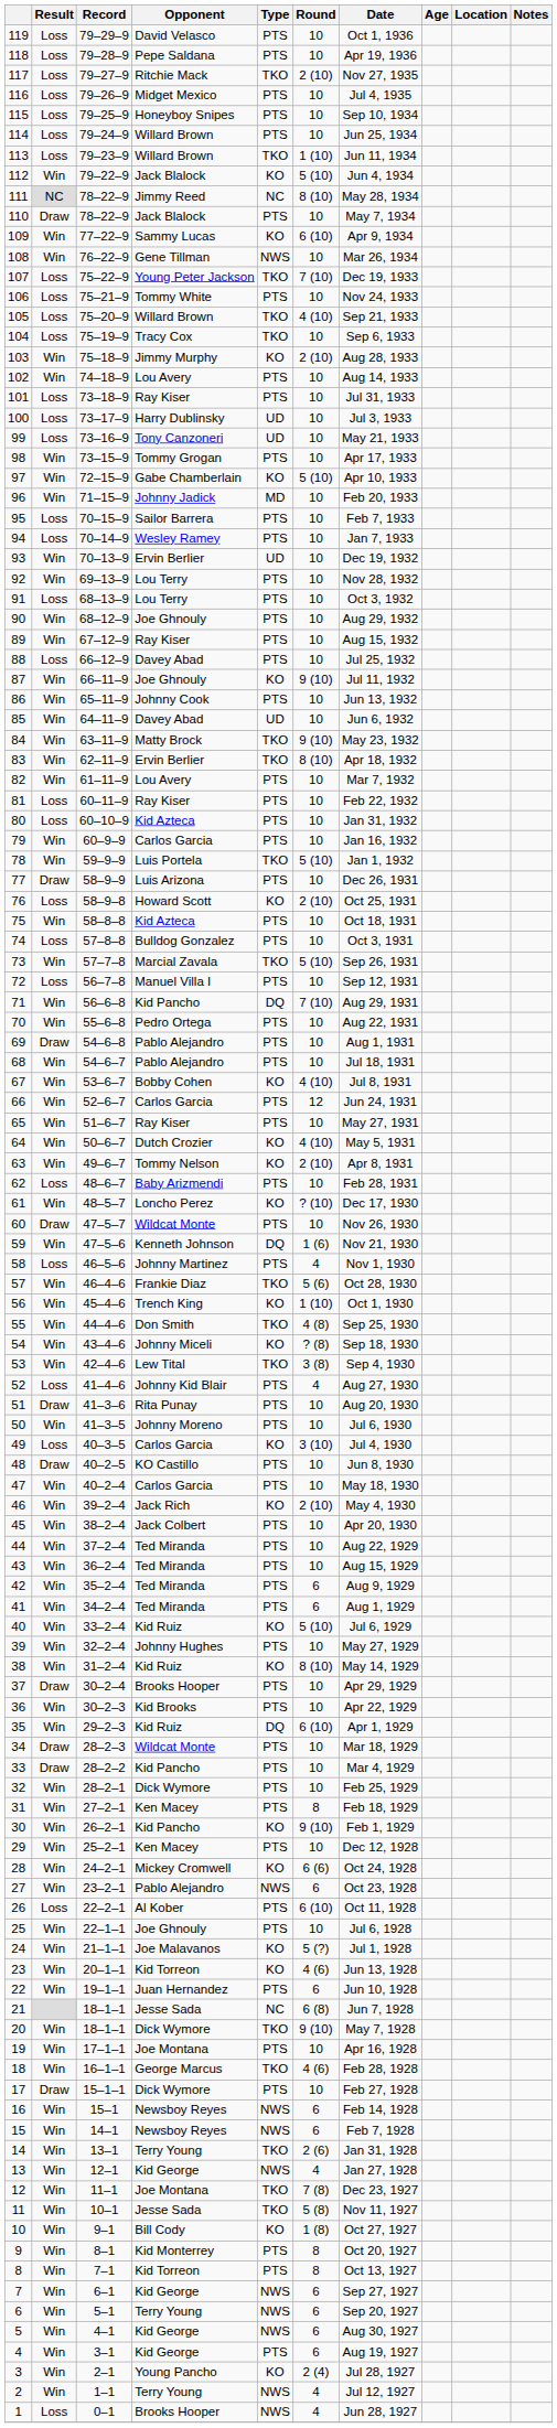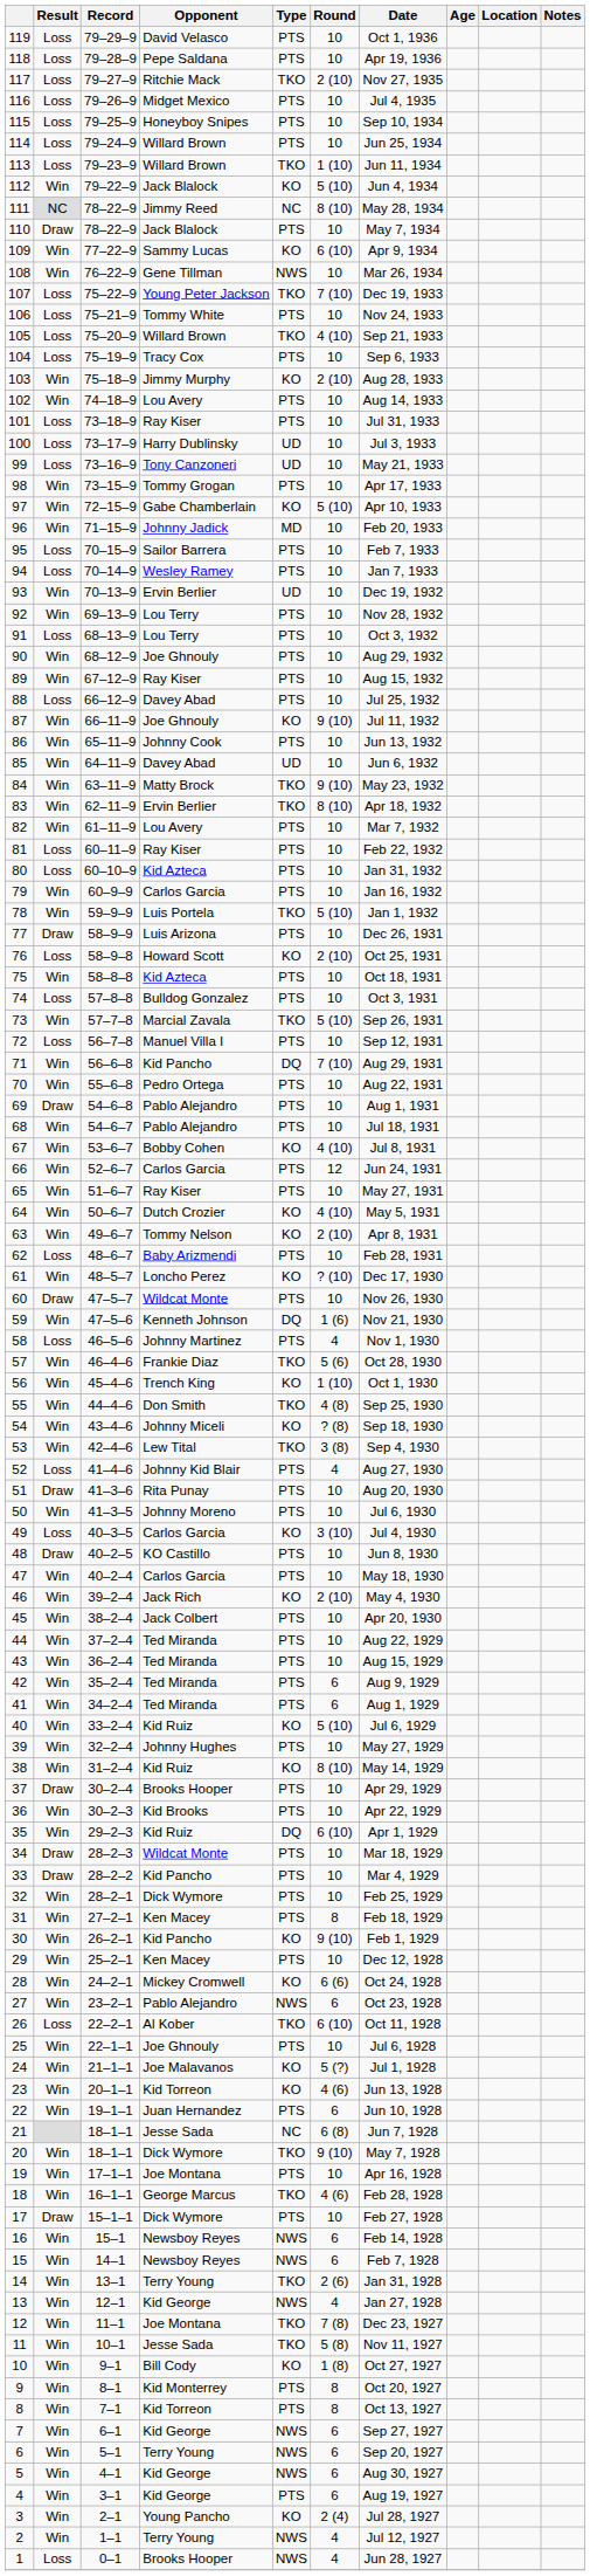104 | Type: TKO -> PTS
26 | Type: PTS -> TKO
